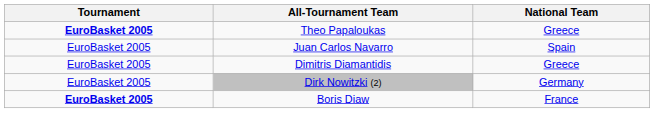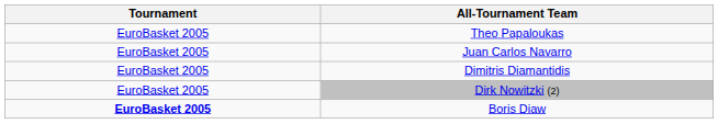- column: National Team | Greece | Spain | Greece | Germany | France
Theo Papaloukas | Tournament: bold -> normal
